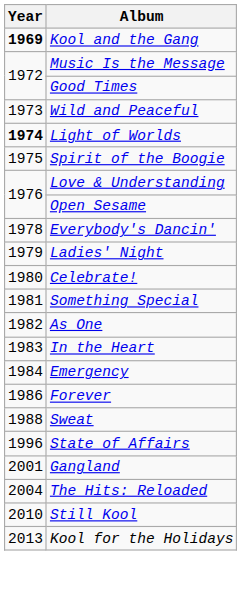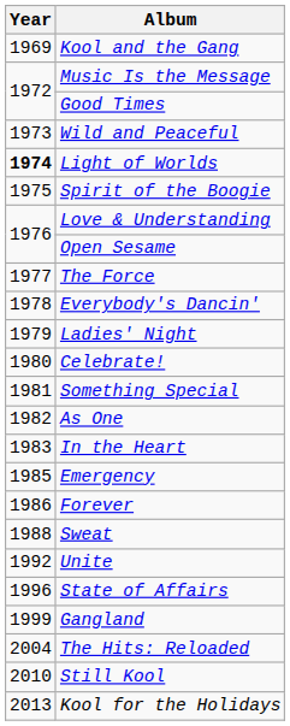Kool and the Gang | Year: bold -> normal
+ row: 1977 | The Force
Emergency | Year: 1984 -> 1985
+ row: 1992 | Unite
Gangland | Year: 2001 -> 1999
